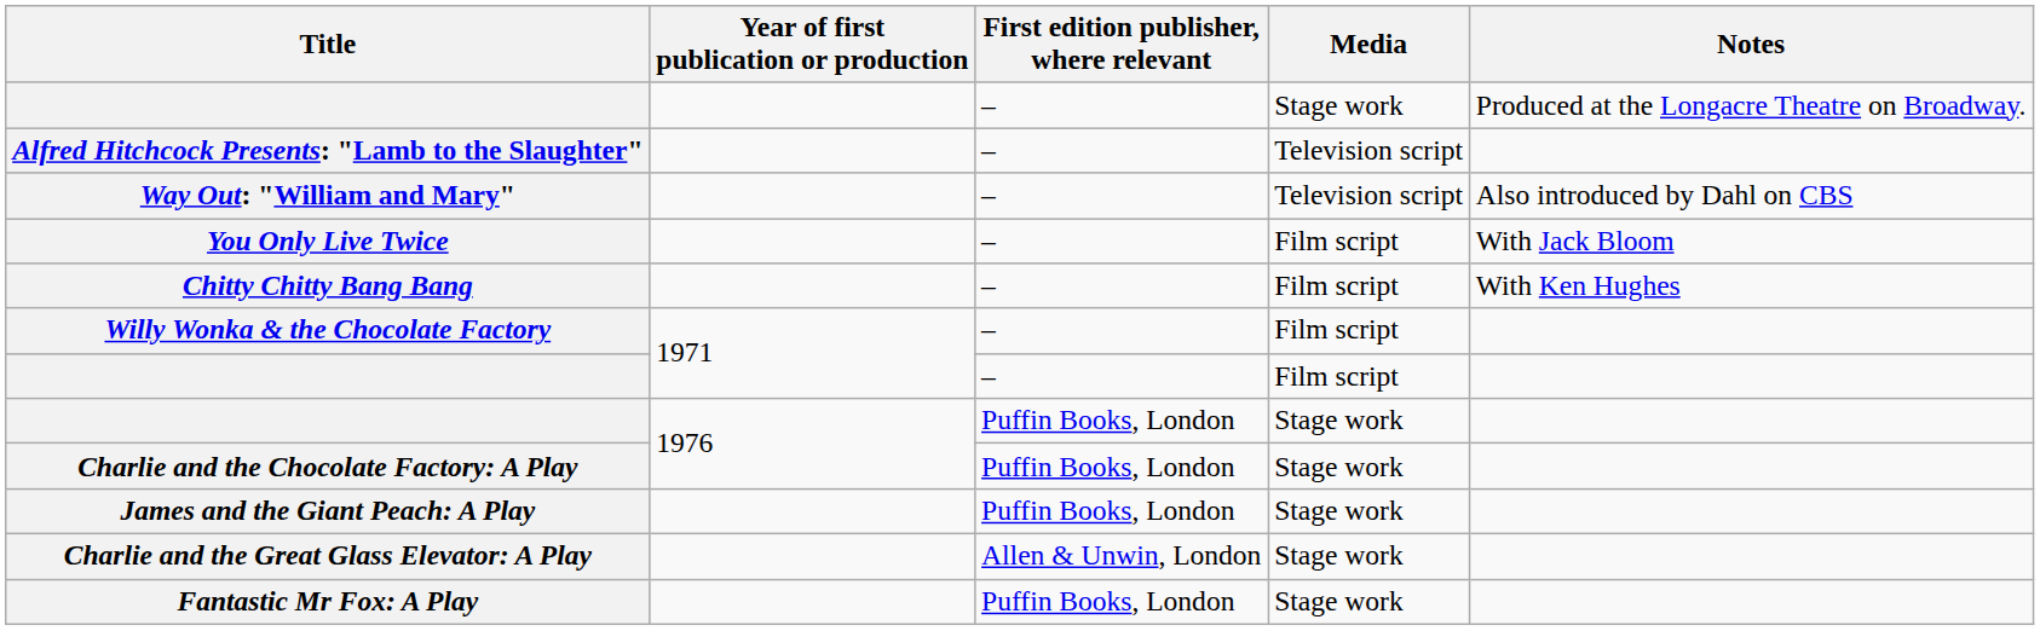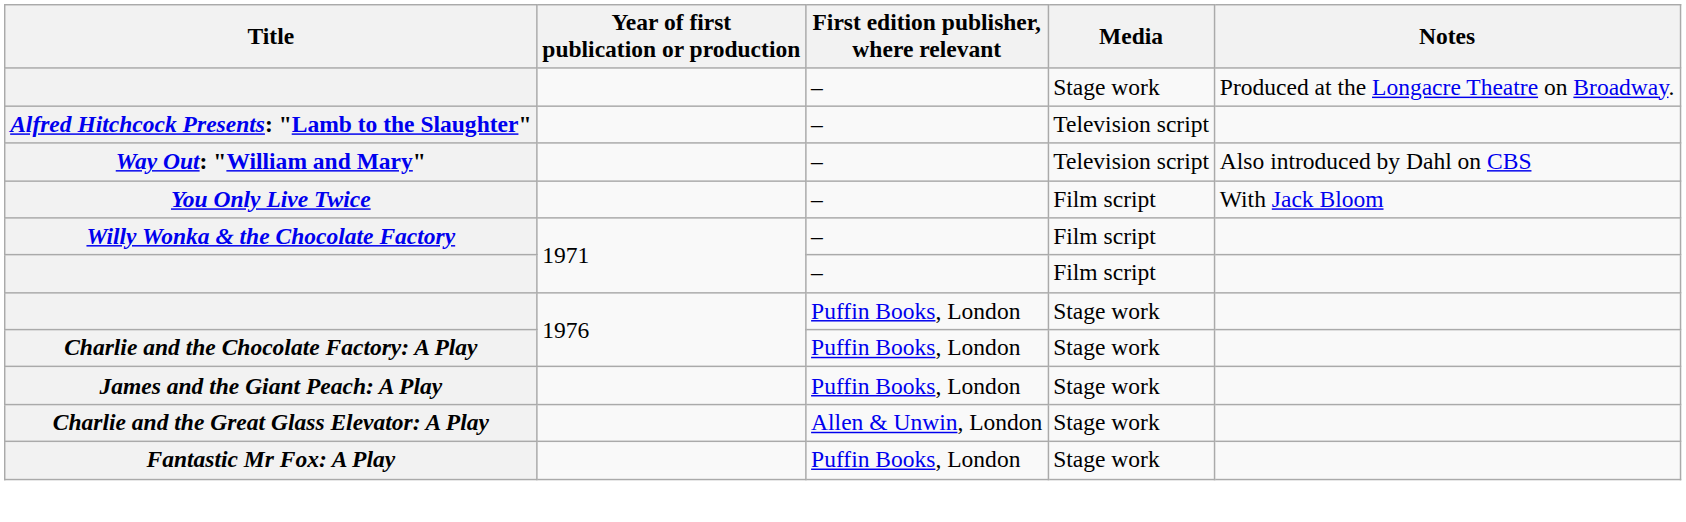- row: Chitty Chitty Bang Bang | – | Film script | With Ken Hughes
